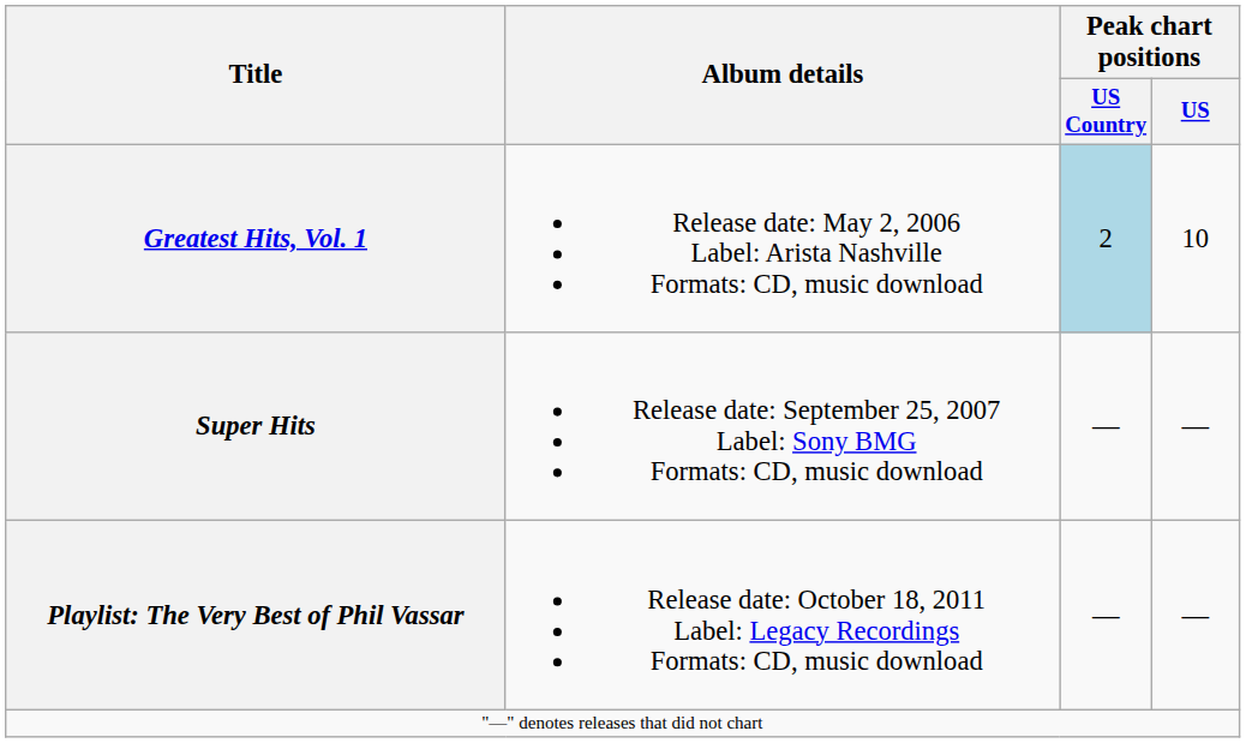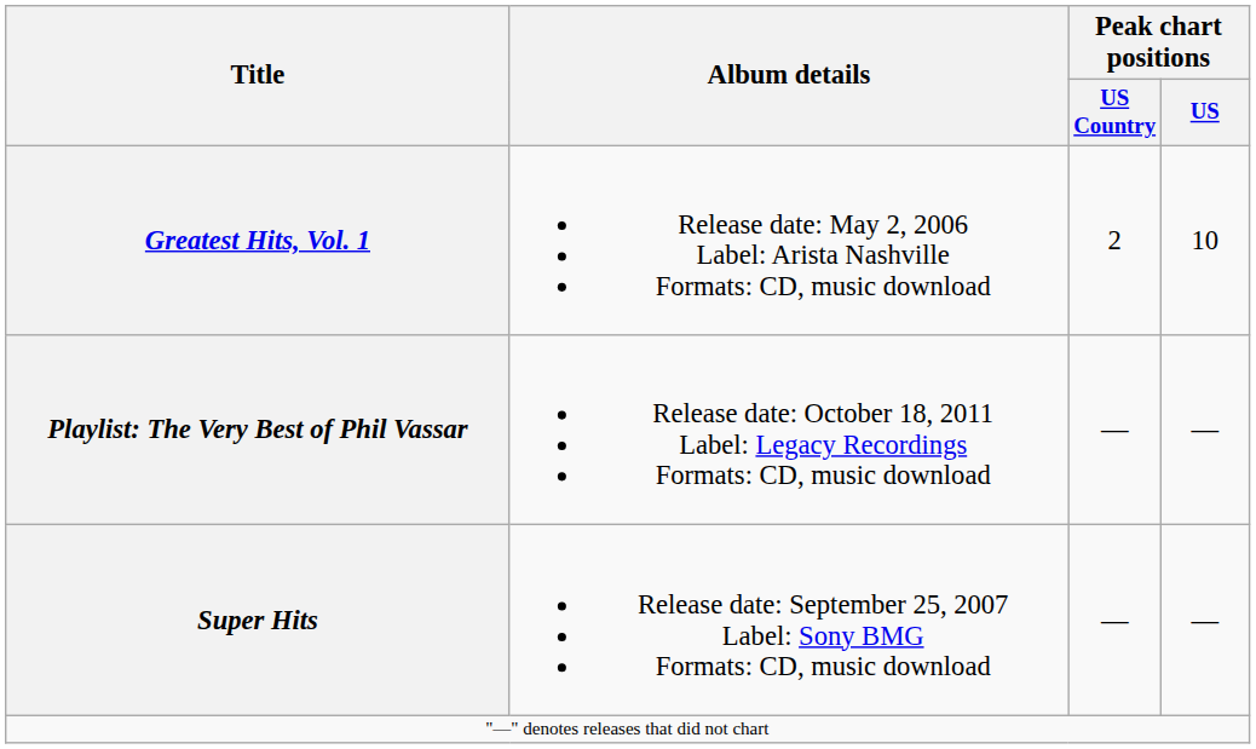Greatest Hits, Vol. 1 | Peak chart positions / US Country: lightblue background -> no background
rows swapped: Super Hits <-> Playlist: The Very Best of Phil Vassar
